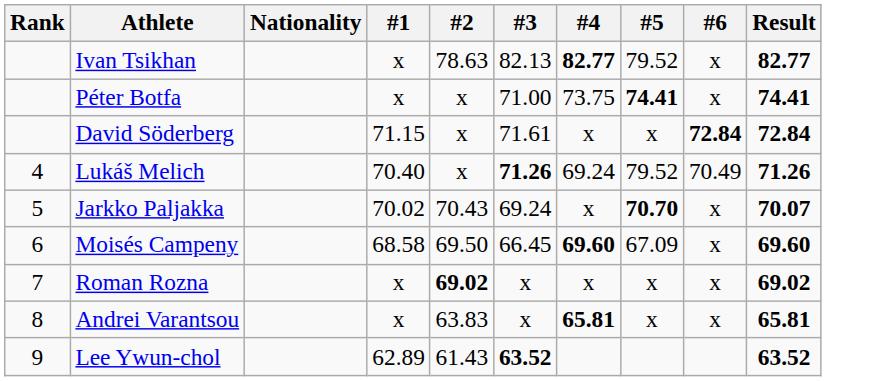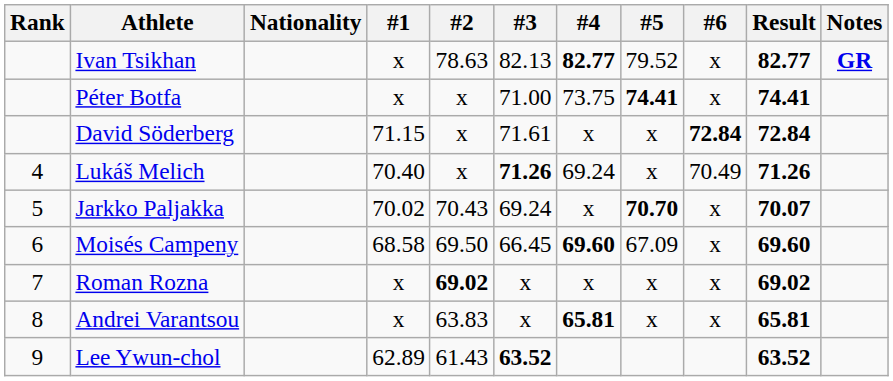+ column: Notes | GR
Lukáš Melich | #5: 79.52 -> x
